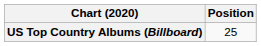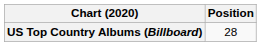US Top Country Albums (Billboard) | Position: 25 -> 28
